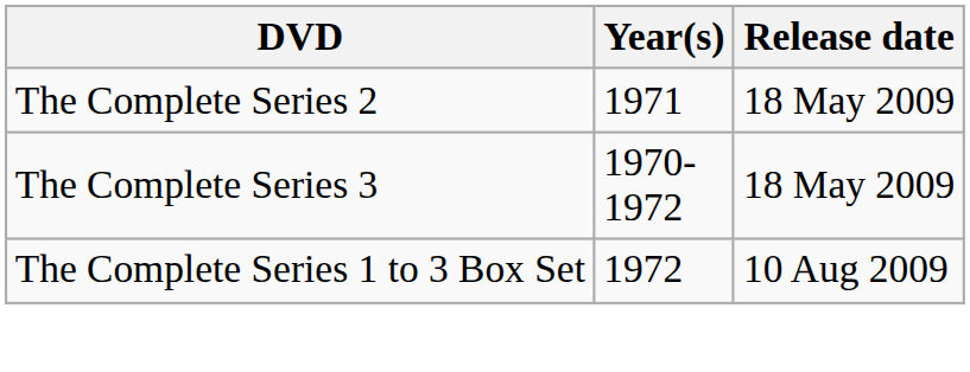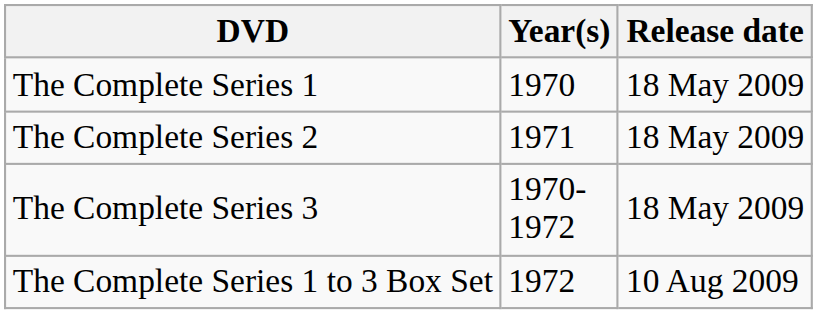+ row: The Complete Series 1 | 1970 | 18 May 2009
